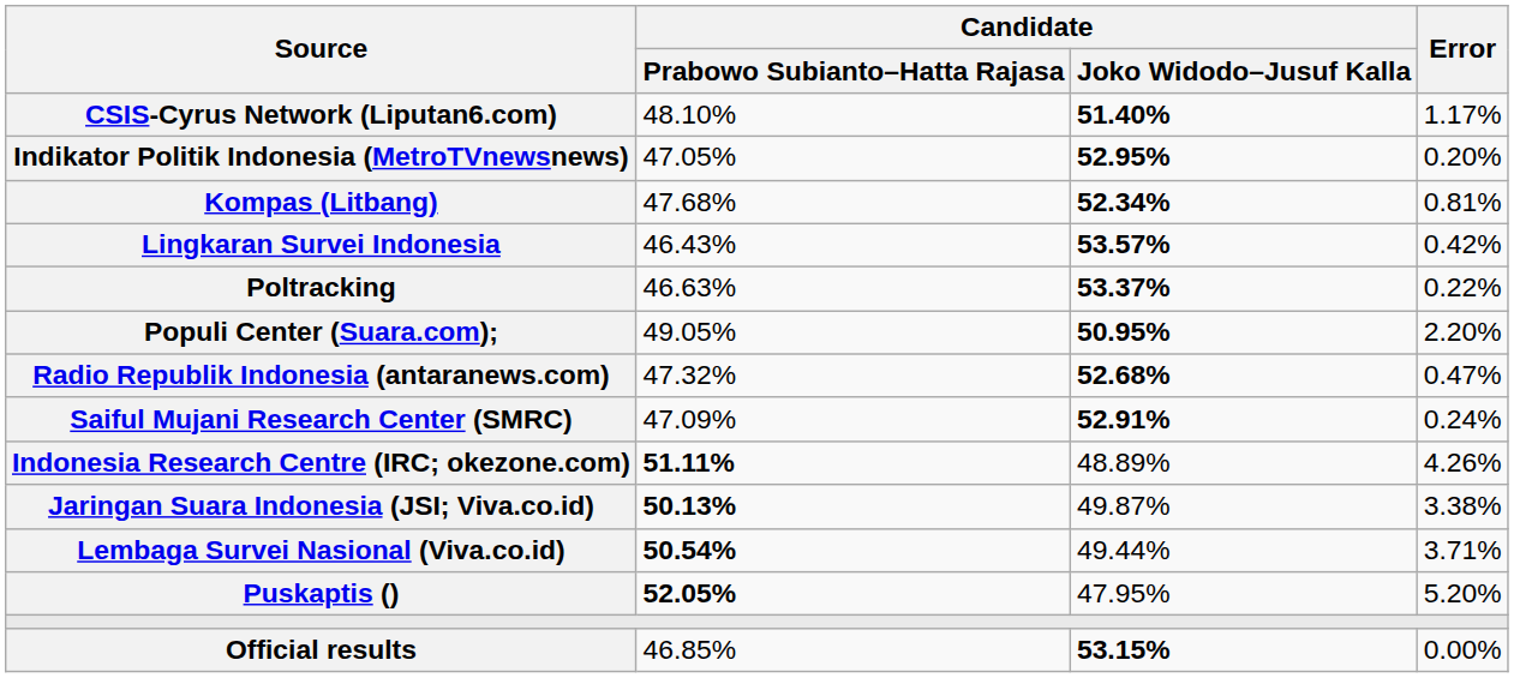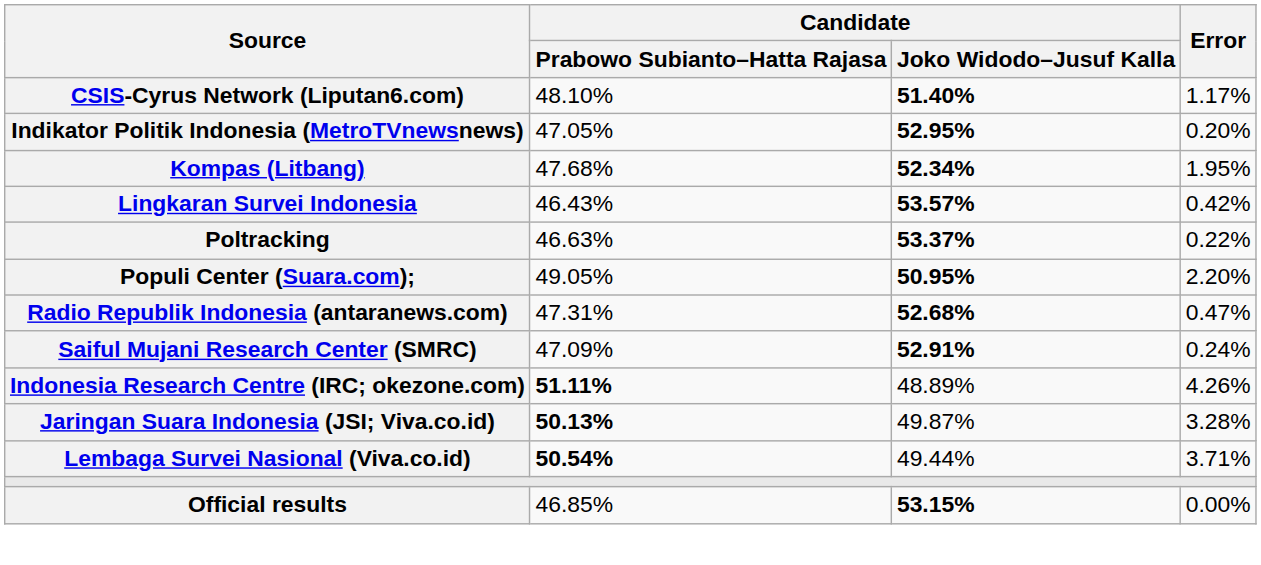Kompas (Litbang) | Error: 0.81% -> 1.95%
Radio Republik Indonesia (antaranews.com) | Candidate / Prabowo Subianto–Hatta Rajasa: 47.32% -> 47.31%
Jaringan Suara Indonesia (JSI; Viva.co.id) | Error: 3.38% -> 3.28%
- row: Puskaptis () | 52.05% | 47.95% | 5.20%
